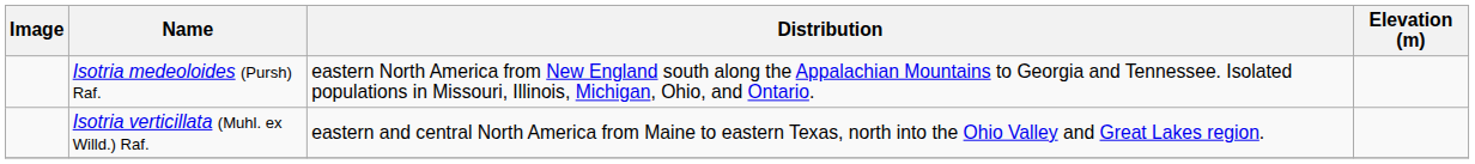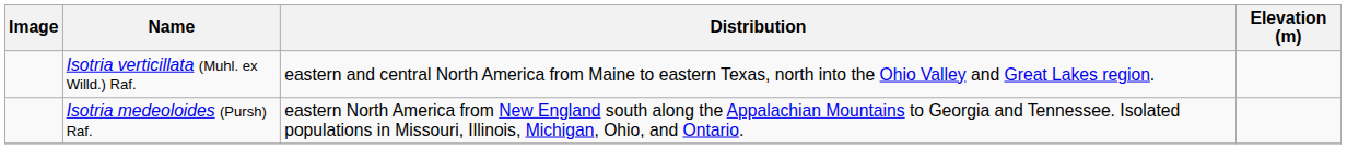rows swapped: Isotria medeoloides (Pursh) Raf. <-> Isotria verticillata (Muhl. ex Willd.) Raf.
